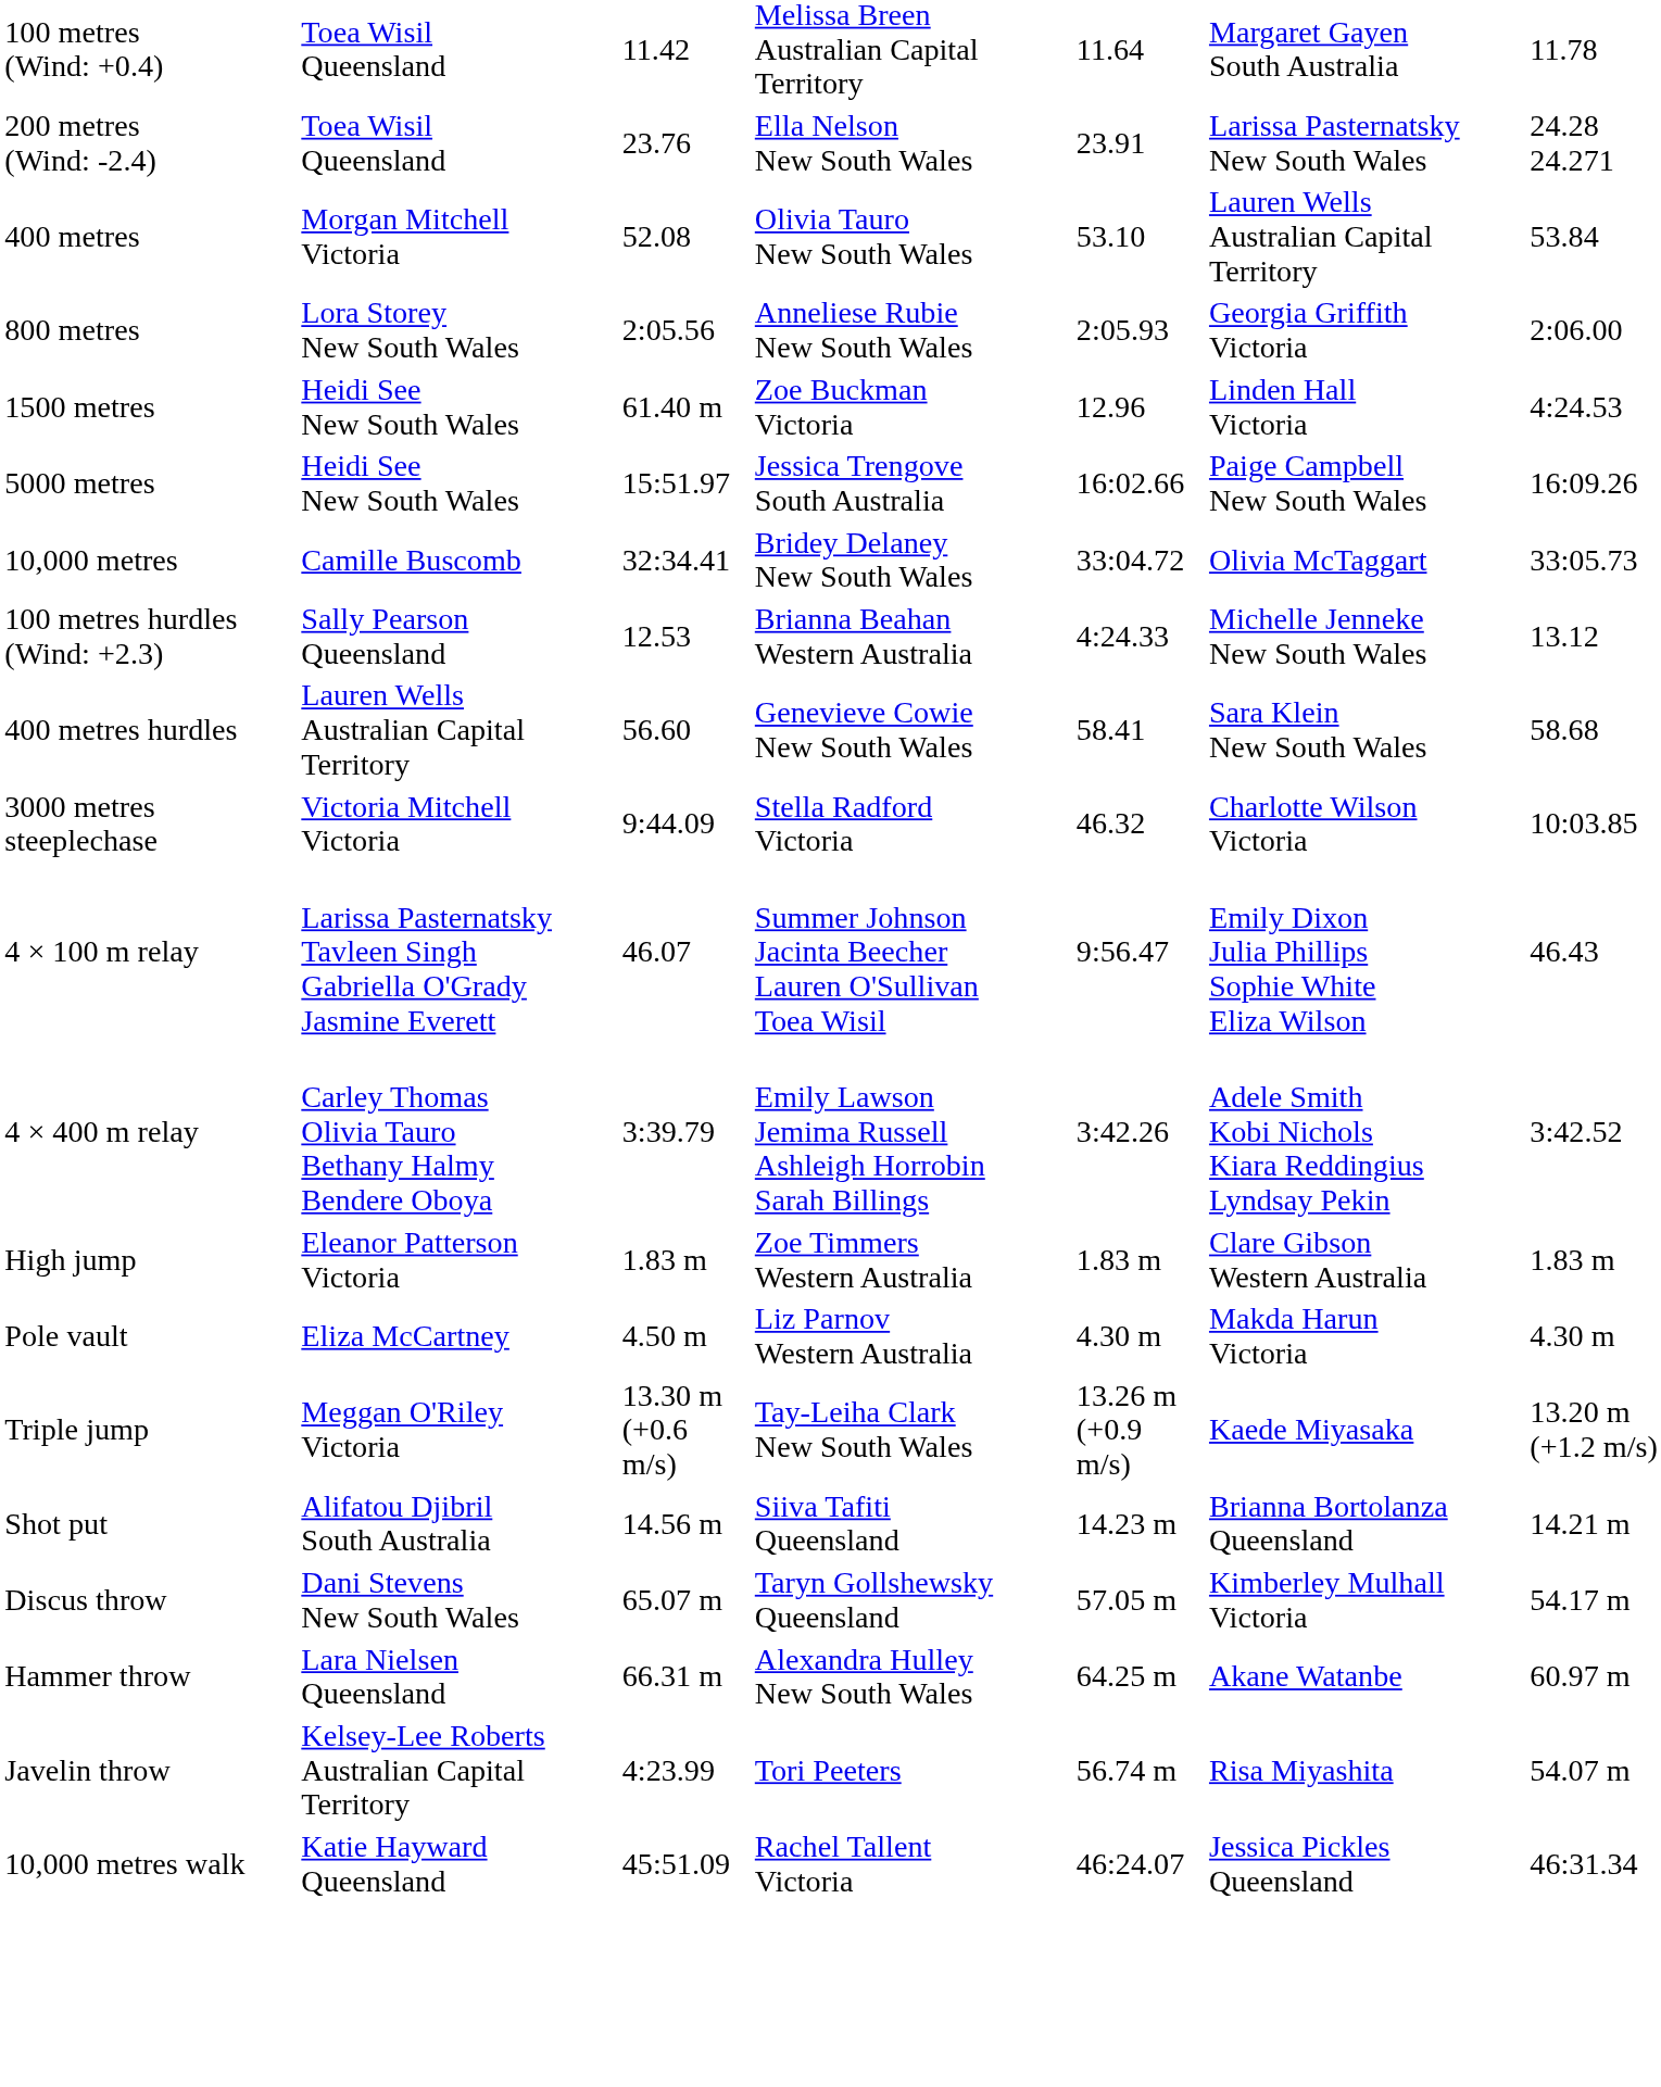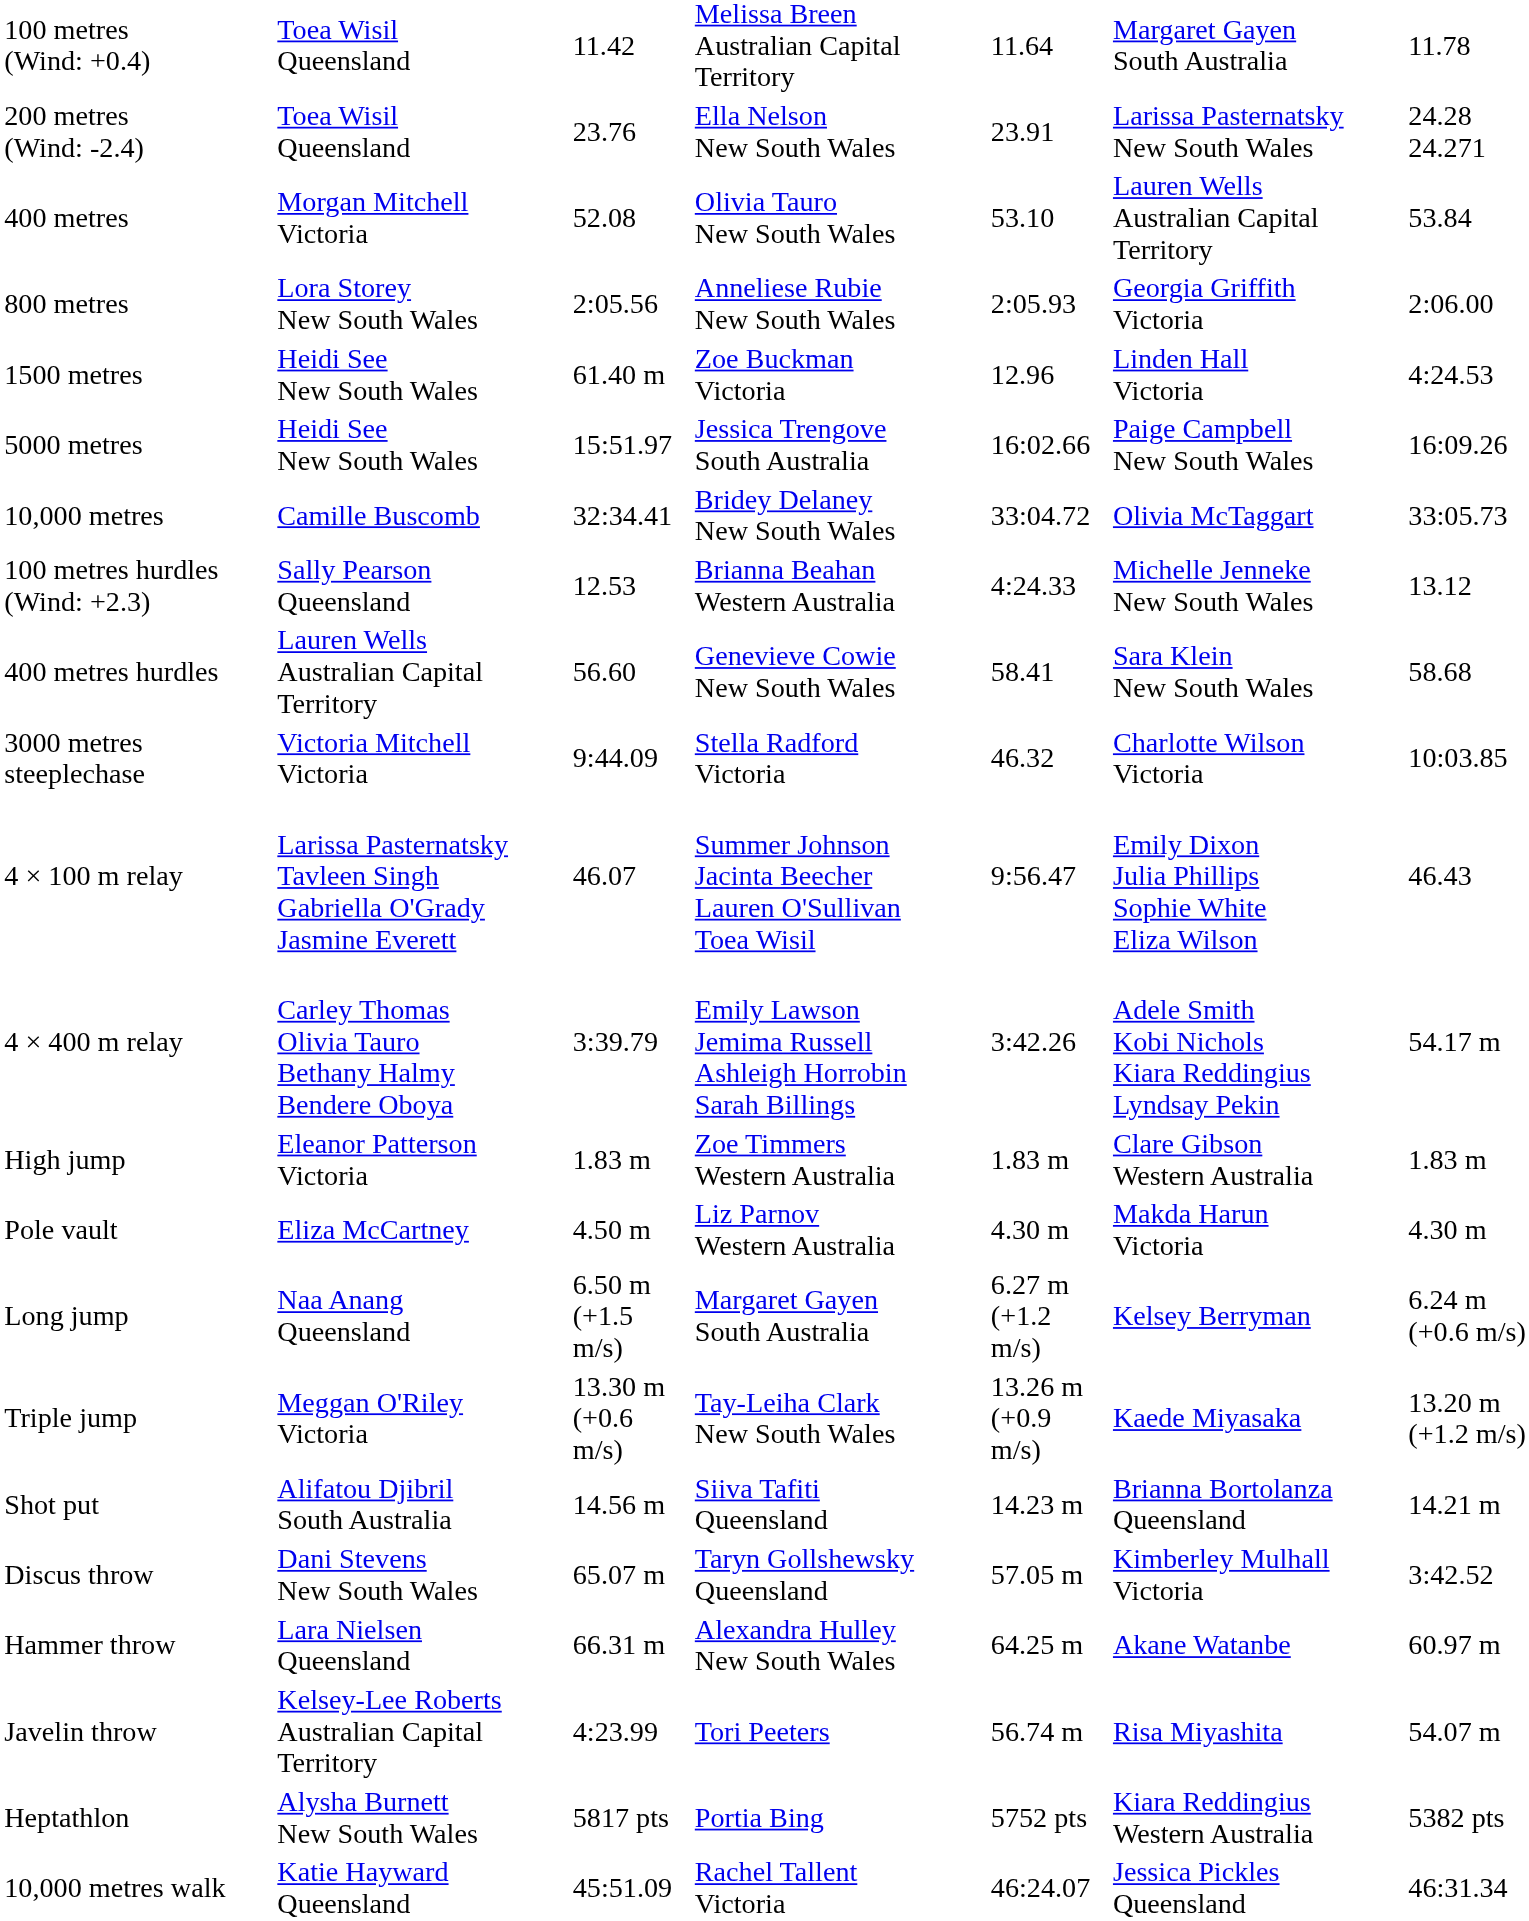4 × 400 m relay | column 7: 3:42.52 -> 54.17 m
+ row: Long jump | Naa Anang Queensland | 6.50 m (+1.5 m/s) | Margaret Gayen South Australia | 6.27 m (+1.2 m/s) | Kelsey Berryman | 6.24 m (+0.6 m/s)
Discus throw | column 7: 54.17 m -> 3:42.52
+ row: Heptathlon | Alysha Burnett New South Wales | 5817 pts | Portia Bing | 5752 pts | Kiara Reddingius Western Australia | 5382 pts
